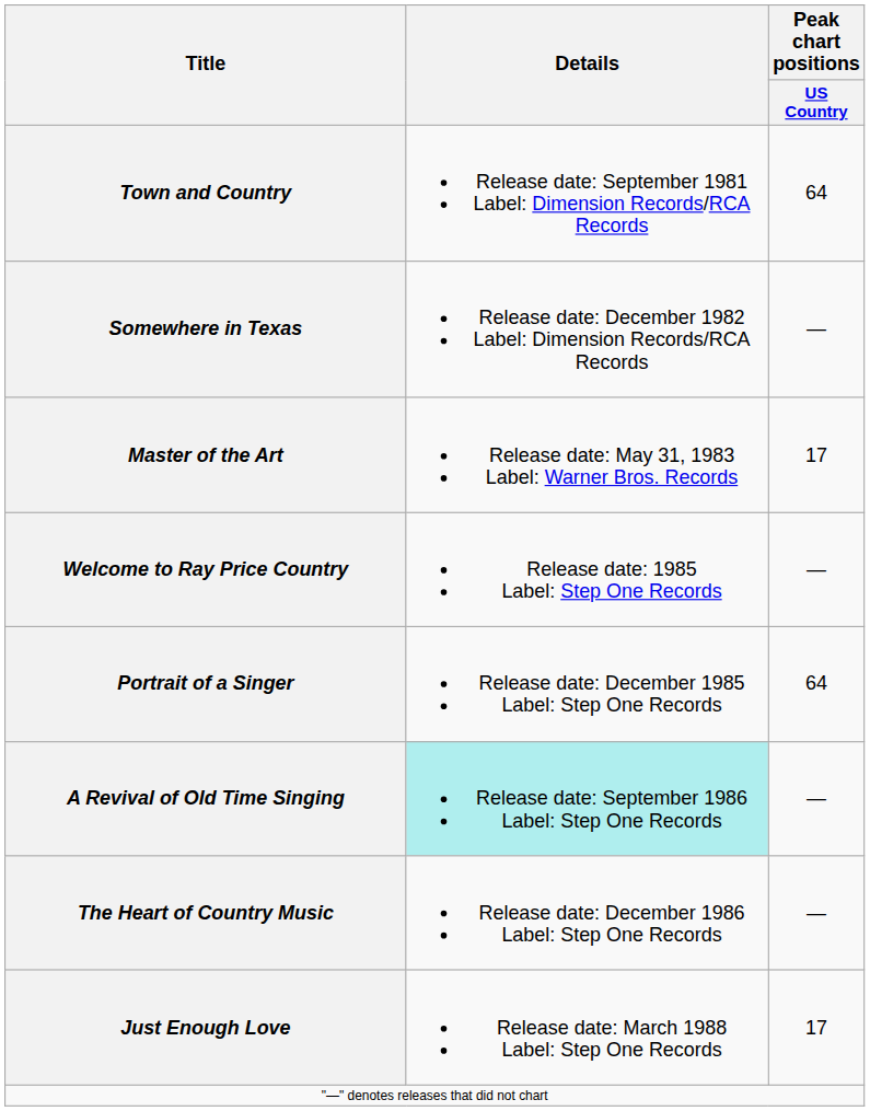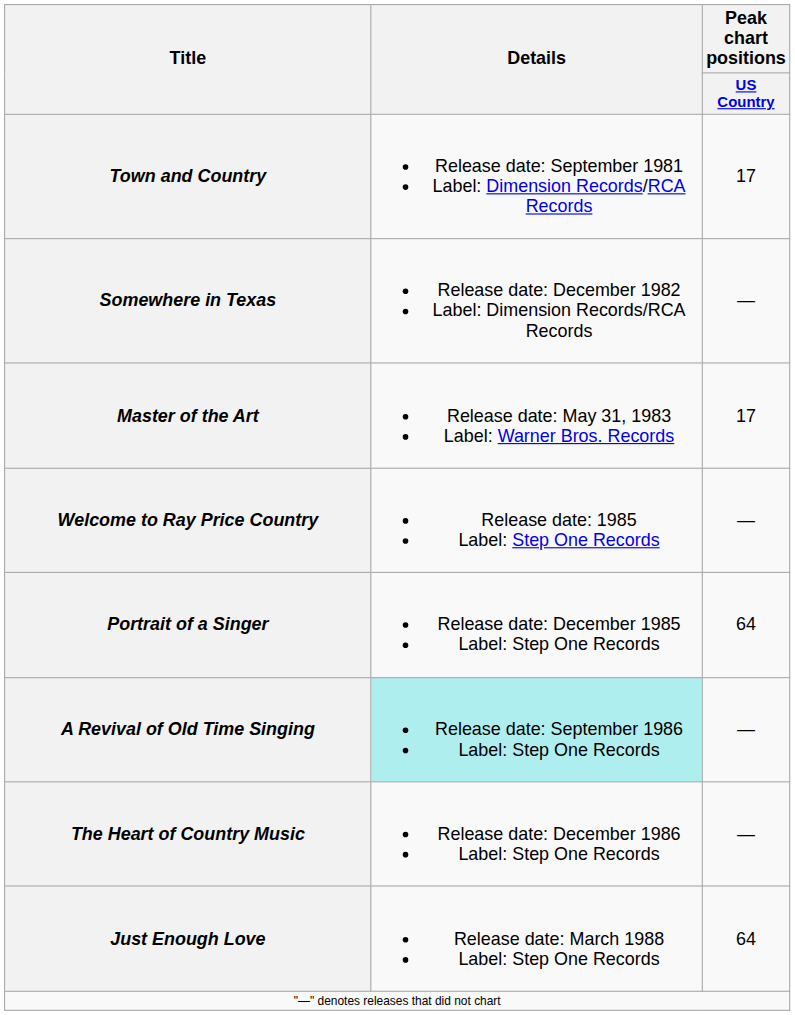Town and Country | Peak chart positions / US Country: 64 -> 17
Just Enough Love | Peak chart positions / US Country: 17 -> 64
